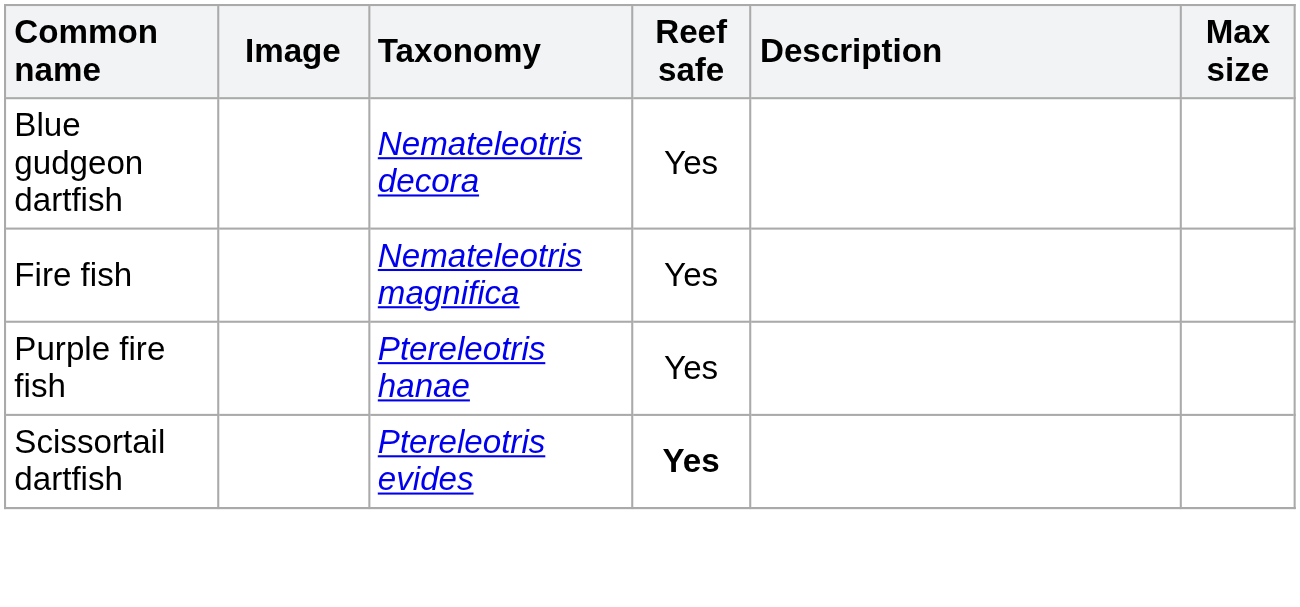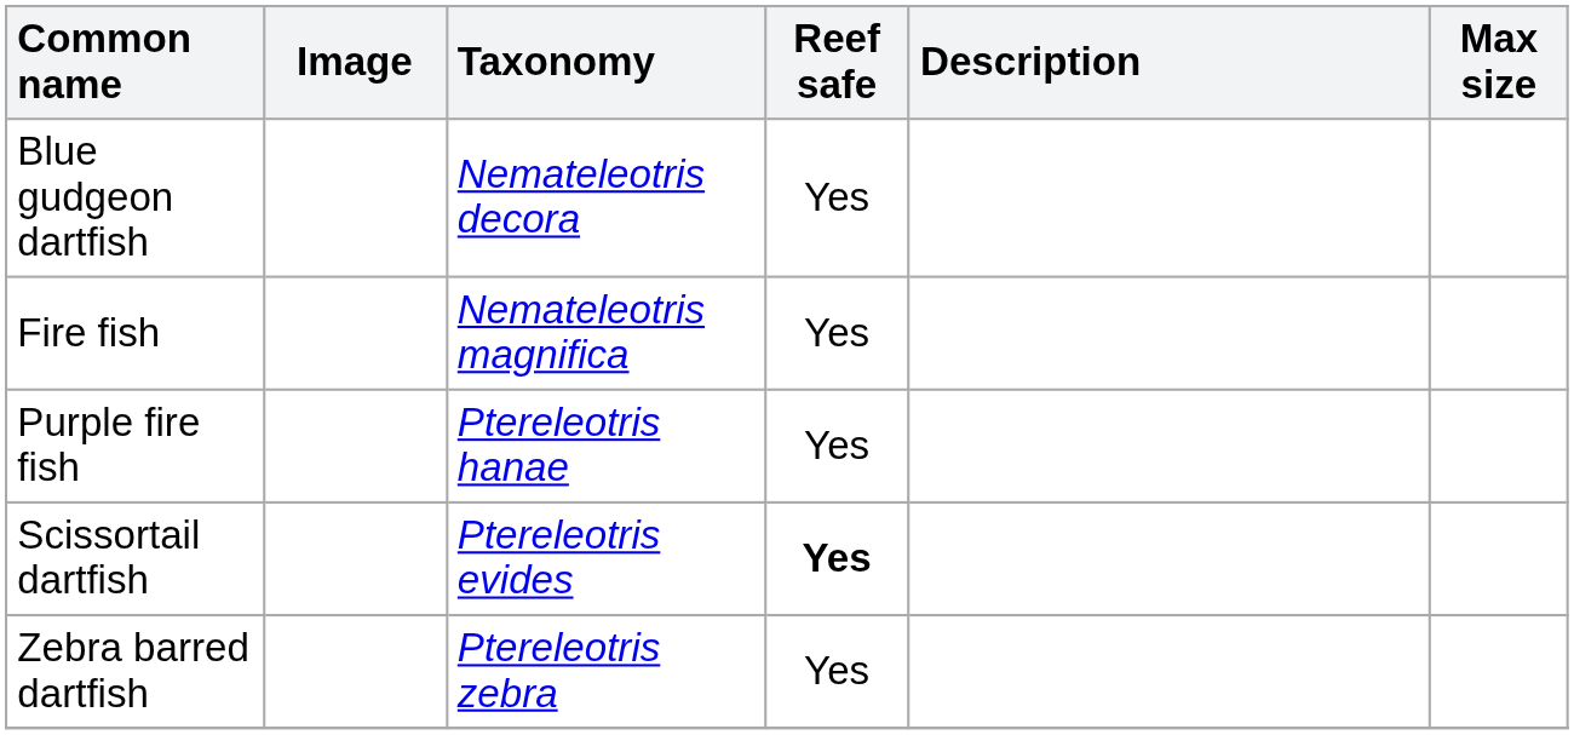+ row: Zebra barred dartfish | Ptereleotris zebra | Yes
